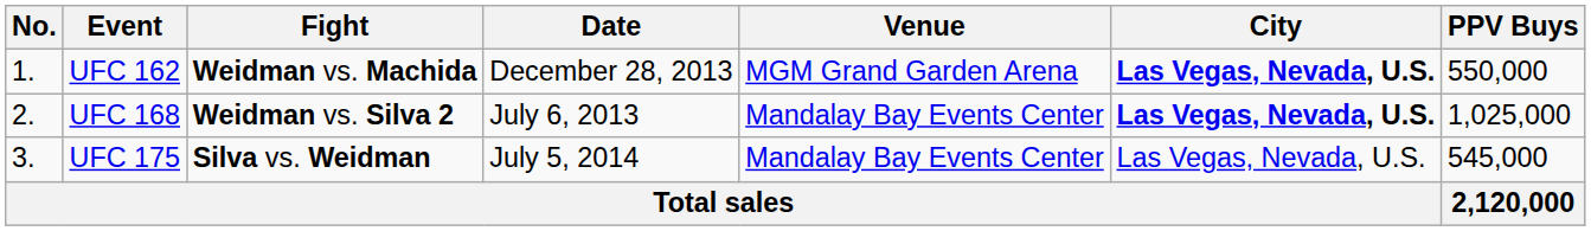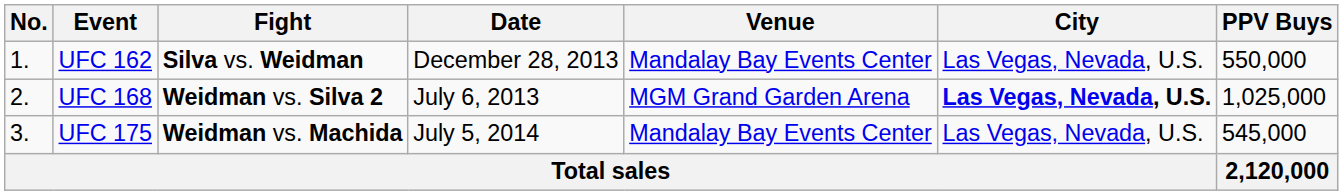UFC 162 | Fight: Weidman vs. Machida -> Silva vs. Weidman
UFC 162 | Venue: MGM Grand Garden Arena -> Mandalay Bay Events Center
UFC 162 | City: bold -> normal
UFC 168 | Venue: Mandalay Bay Events Center -> MGM Grand Garden Arena
UFC 175 | Fight: Silva vs. Weidman -> Weidman vs. Machida
